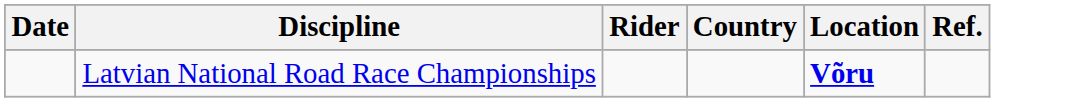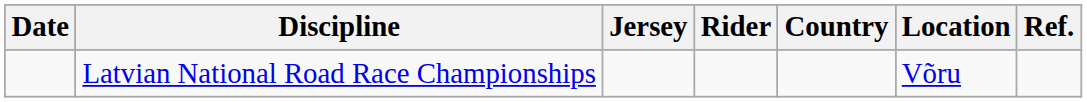+ column: Jersey
Latvian National Road Race Championships | Location: bold -> normal
